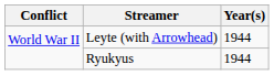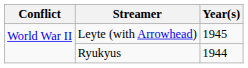Leyte (with Arrowhead) | Year(s): 1944 -> 1945
